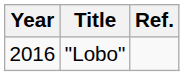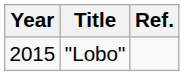"Lobo" | Year: 2016 -> 2015
